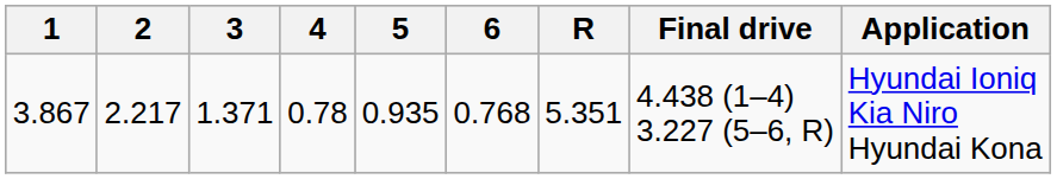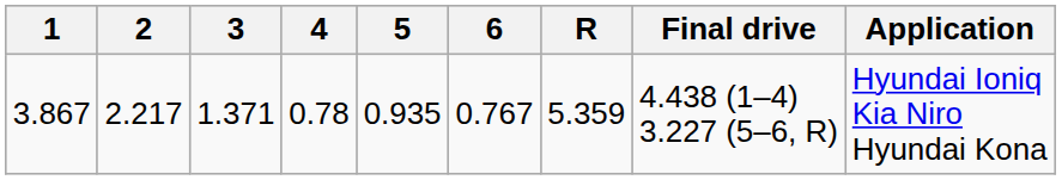3.867 | 6: 0.768 -> 0.767
3.867 | R: 5.351 -> 5.359
